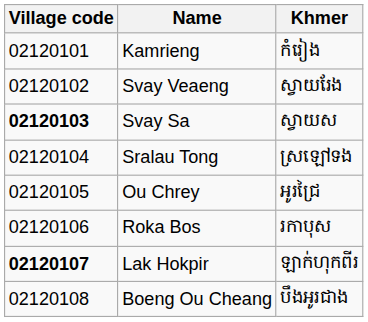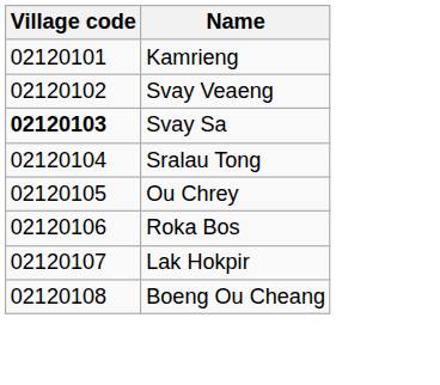- column: Khmer | កំរៀង | ស្វាយរែង | ស្វាយស | ស្រឡៅទង | អូរជ្រៃ | រកាបុស | ឡាក់ហុកពីរ | បឹងអូរជាង
Lak Hokpir | Village code: bold -> normal
